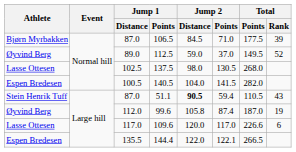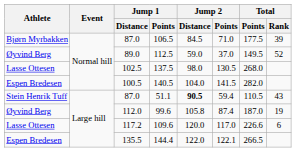109.6 | Jump 1 / Distance: 117.0 -> 117.2
